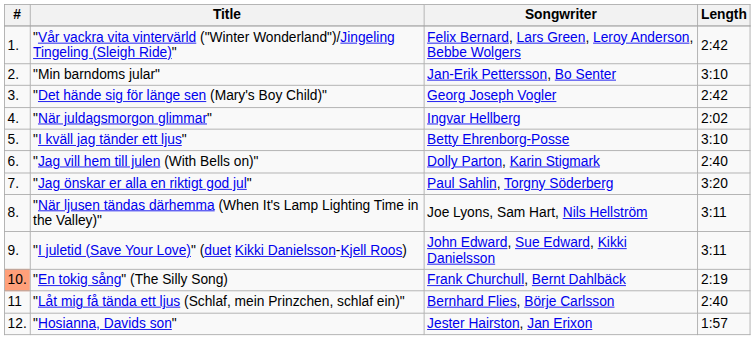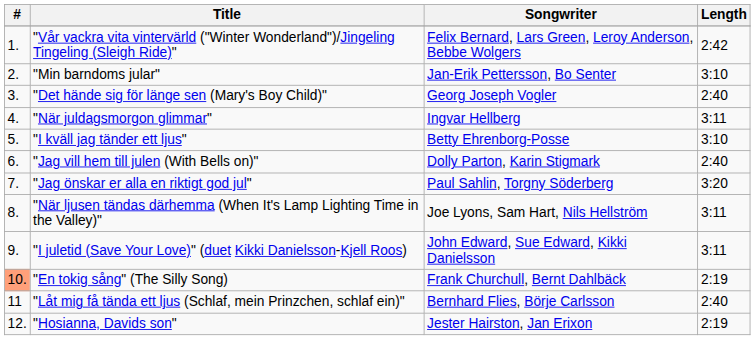"Det hände sig för länge sen (Mary's Boy Child)" | Length: 2:42 -> 2:40
"När juldagsmorgon glimmar" | Length: 2:02 -> 3:11
"Hosianna, Davids son" | Length: 1:57 -> 2:19
